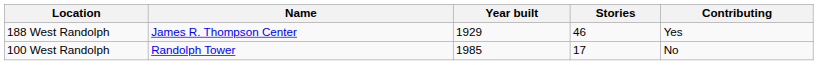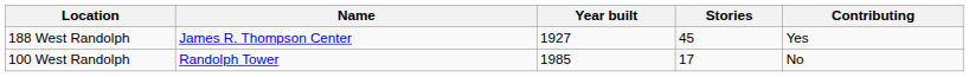188 West Randolph | Year built: 1929 -> 1927
188 West Randolph | Stories: 46 -> 45
